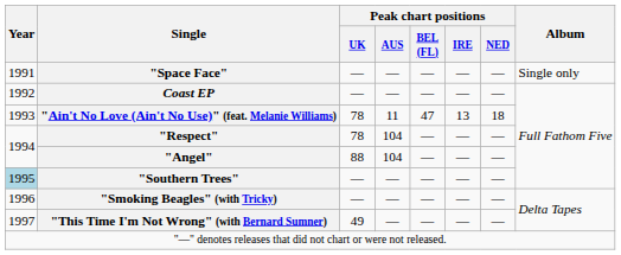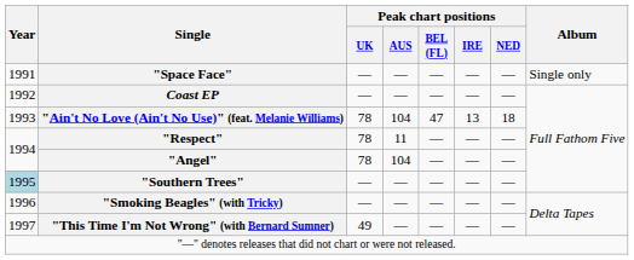"Ain't No Love (Ain't No Use)" (feat. Melanie Williams) | Peak chart positions / AUS: 11 -> 104
"Respect" | Peak chart positions / AUS: 104 -> 11
"Angel" | Peak chart positions / UK: 88 -> 78
